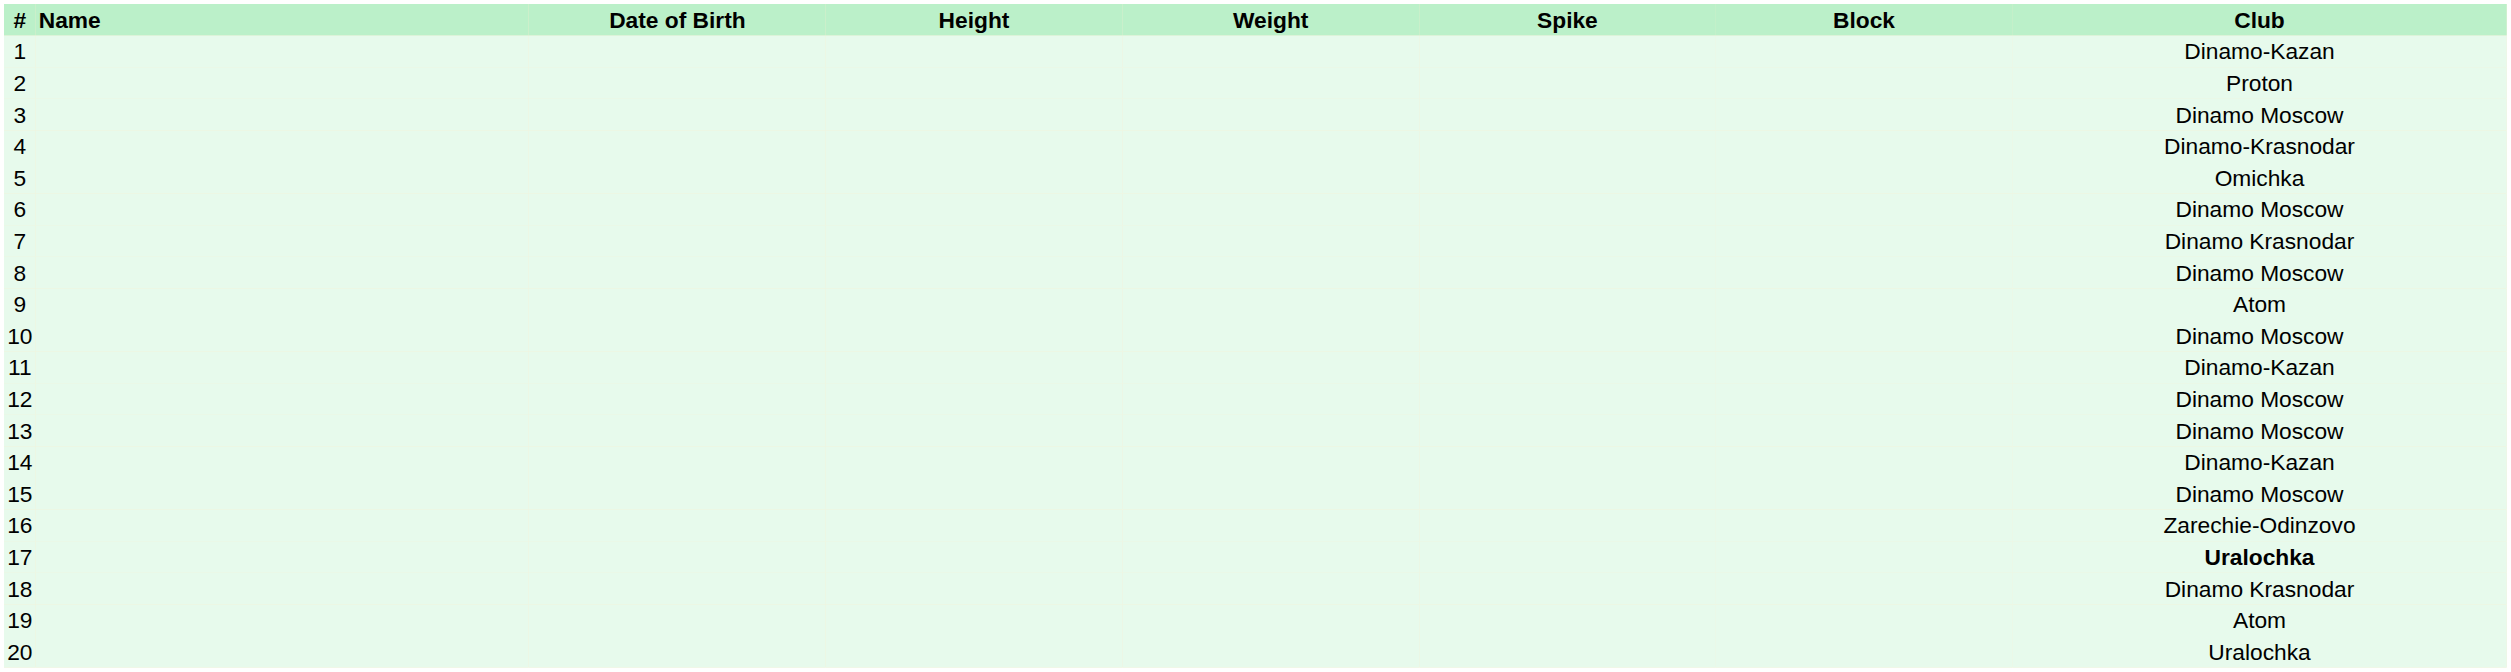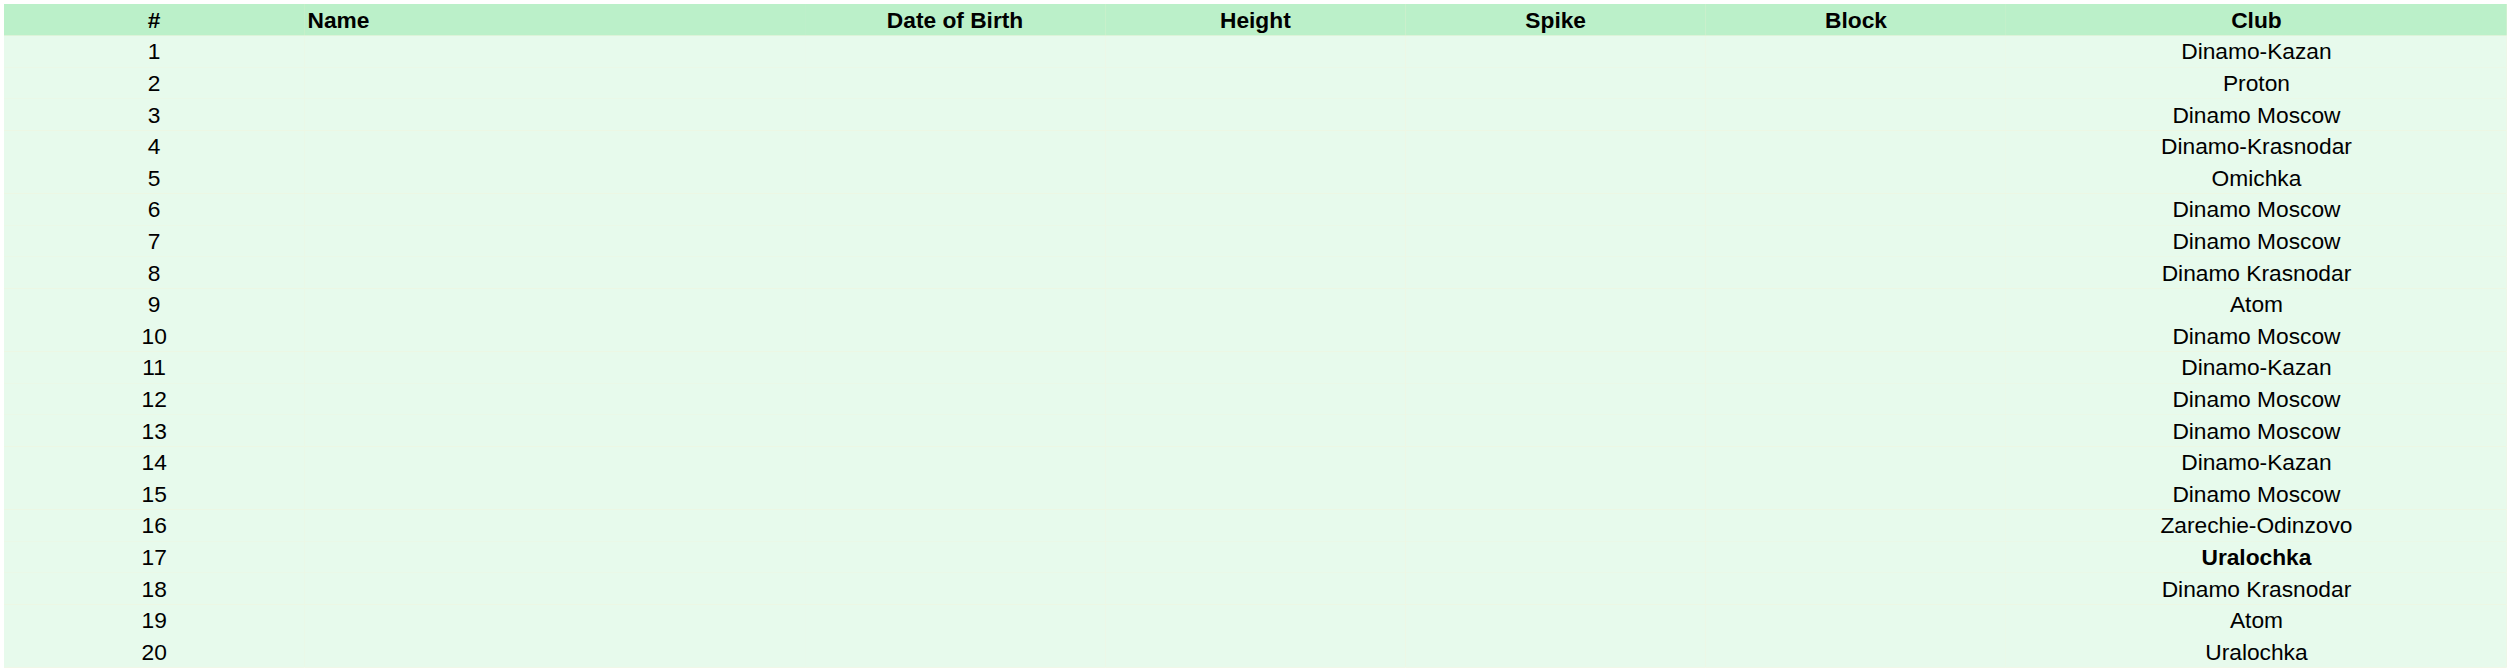- column: Weight
7 | Club: Dinamo Krasnodar -> Dinamo Moscow
8 | Club: Dinamo Moscow -> Dinamo Krasnodar
